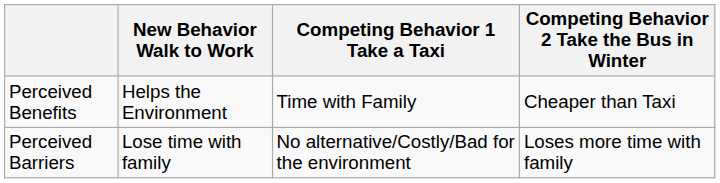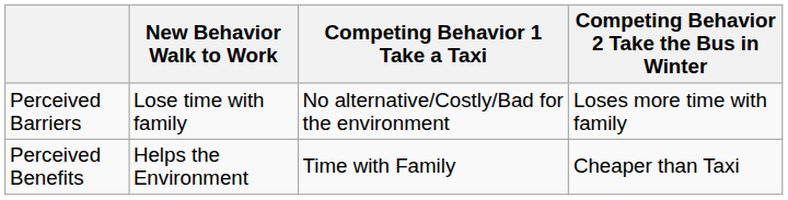rows swapped: Perceived Benefits <-> Perceived Barriers
